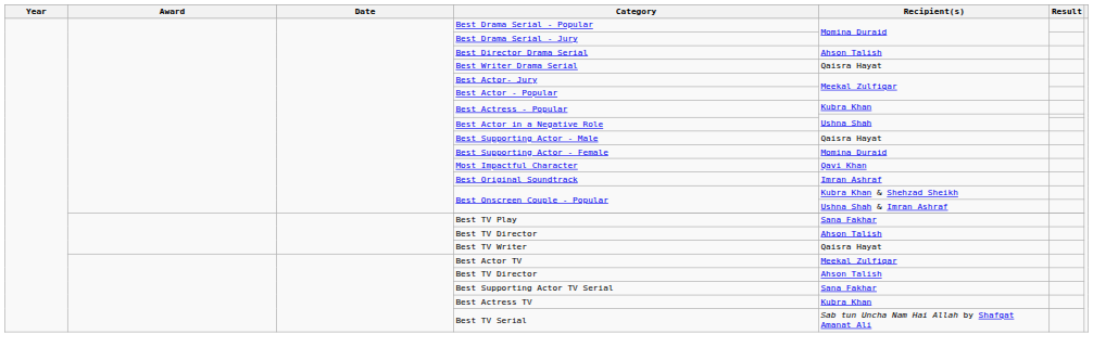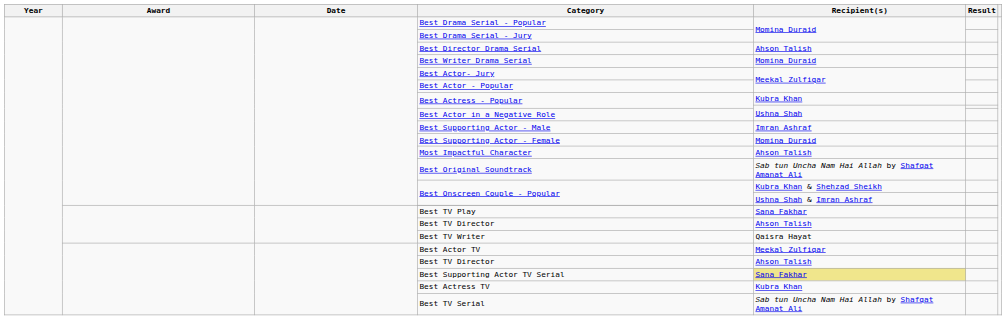Best Writer Drama Serial | Recipient(s): Qaisra Hayat -> Momina Duraid
Best Supporting Actor - Male | Recipient(s): Qaisra Hayat -> Imran Ashraf
Most Impactful Character | Recipient(s): Qavi Khan -> Ahson Talish
Best Original Soundtrack | Recipient(s): Imran Ashraf -> Sab tun Uncha Nam Hai Allah by Shafqat Amanat Ali
Best Supporting Actor TV Serial | Recipient(s): no background -> khaki background
